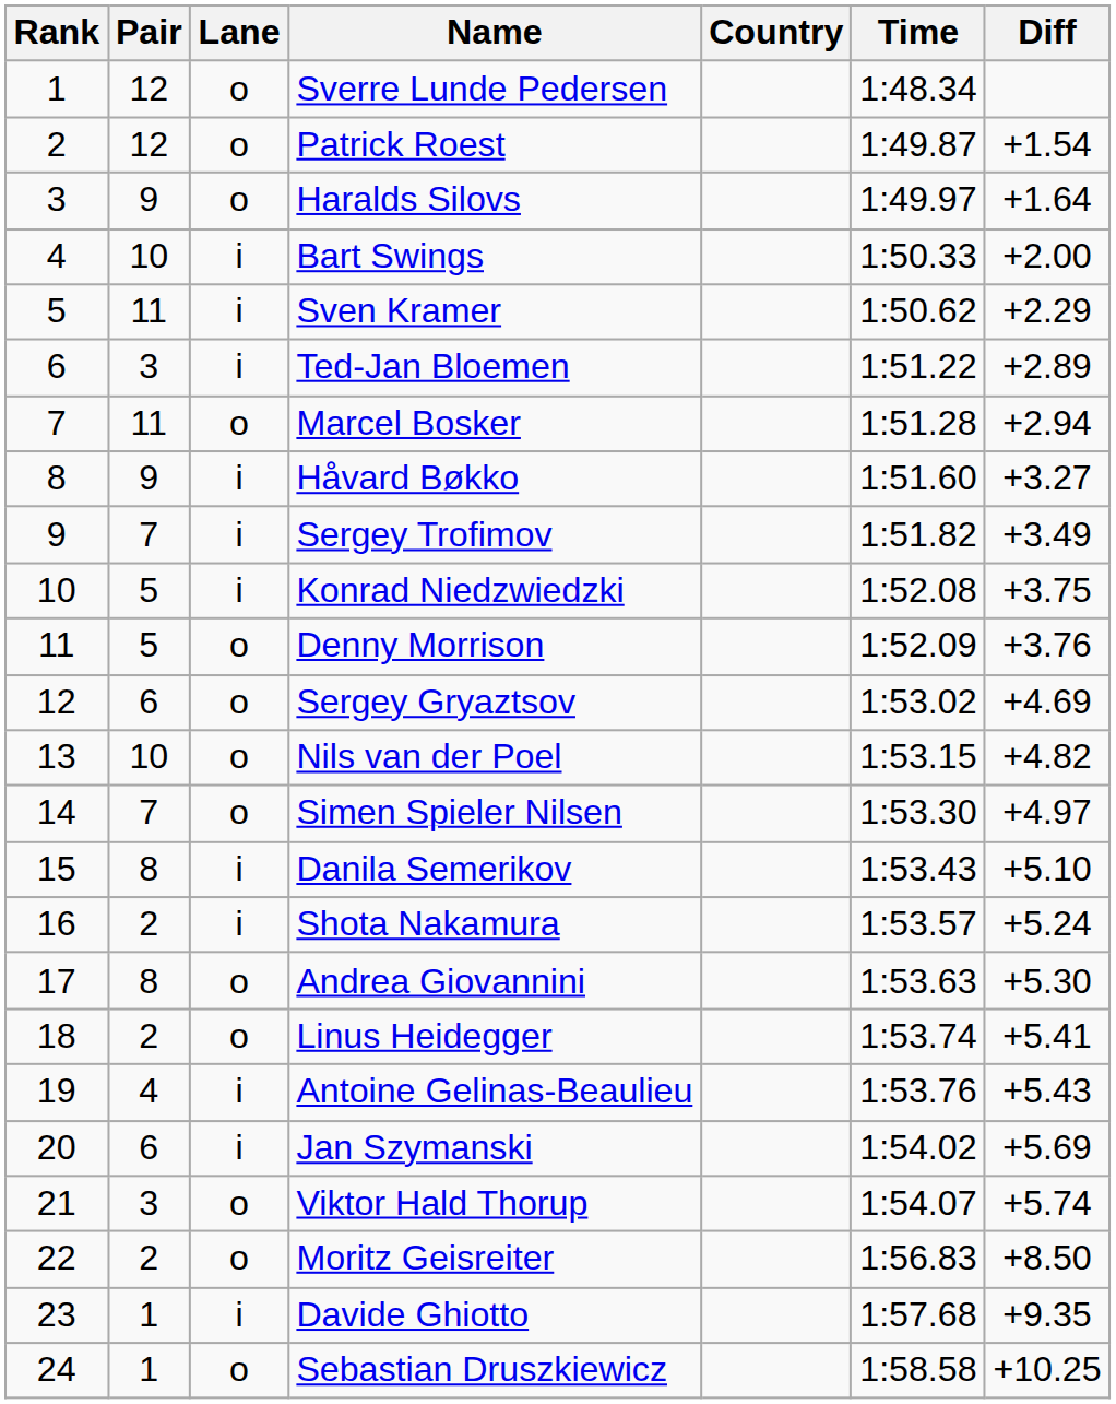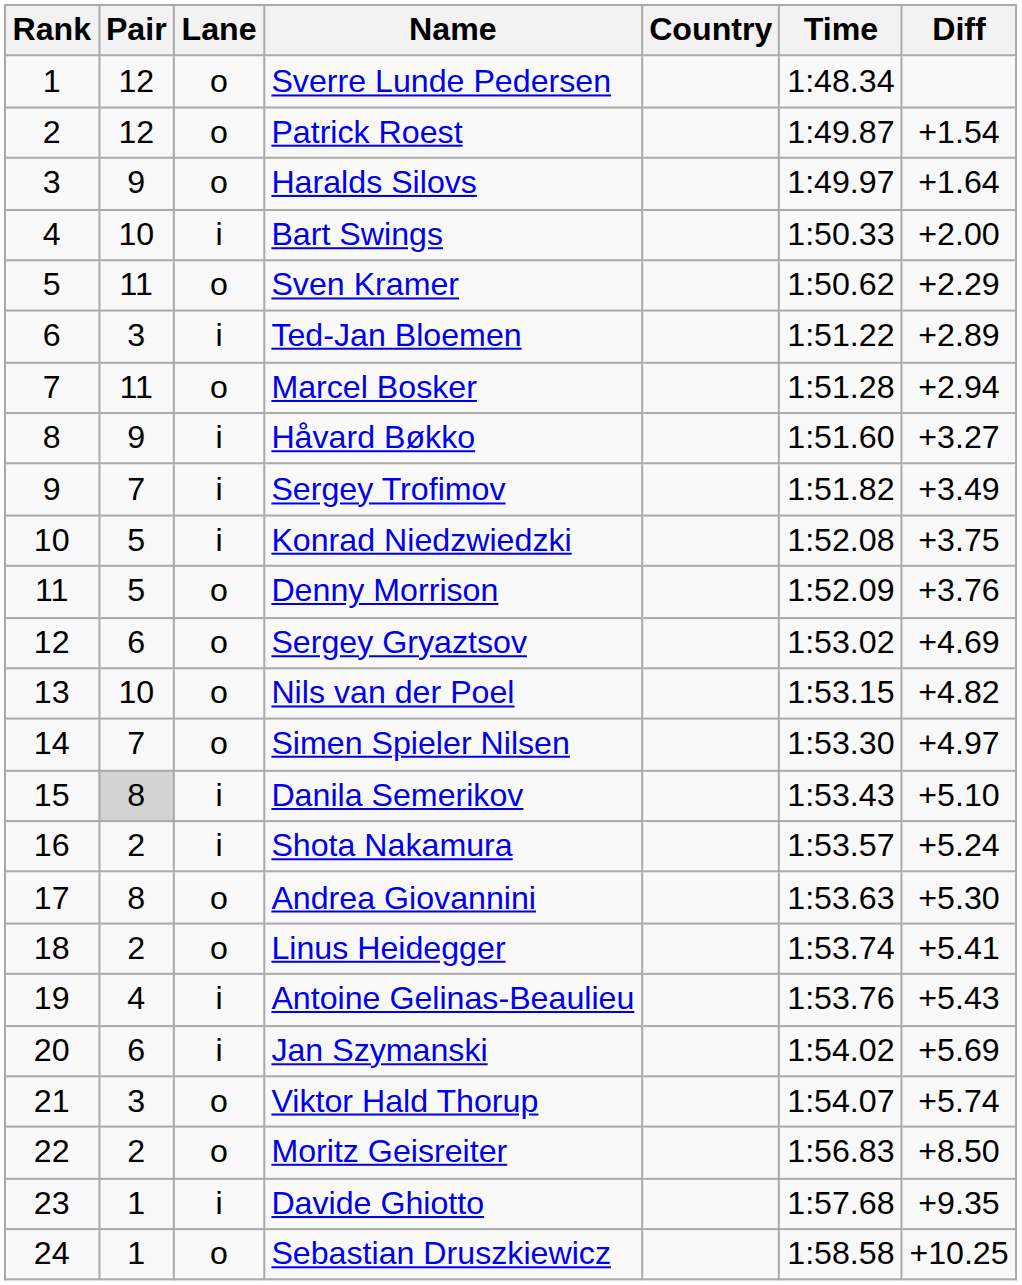Sven Kramer | Lane: i -> o
Danila Semerikov | Pair: no background -> lightgrey background
